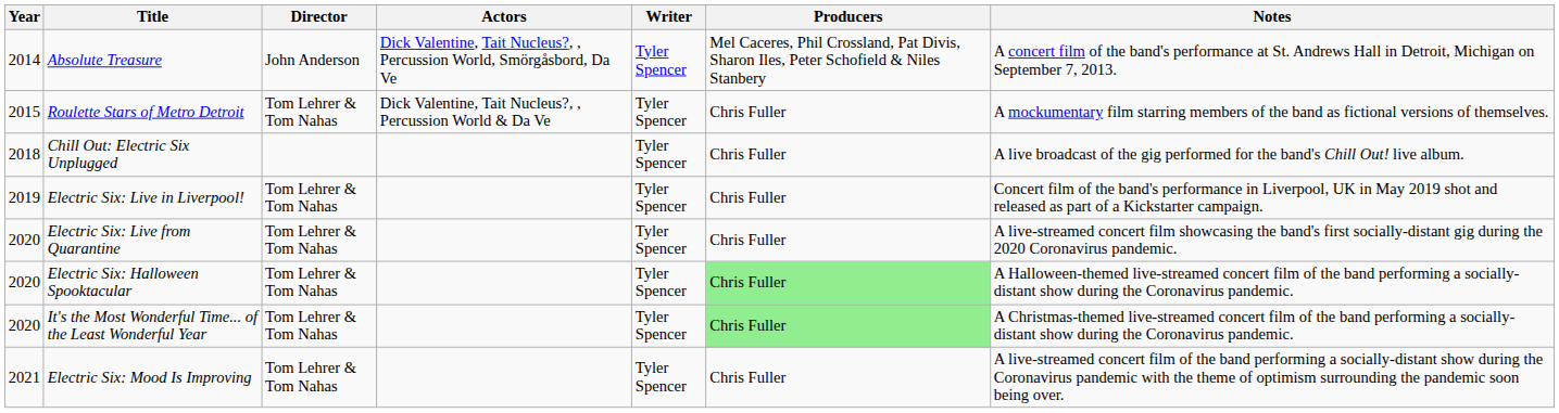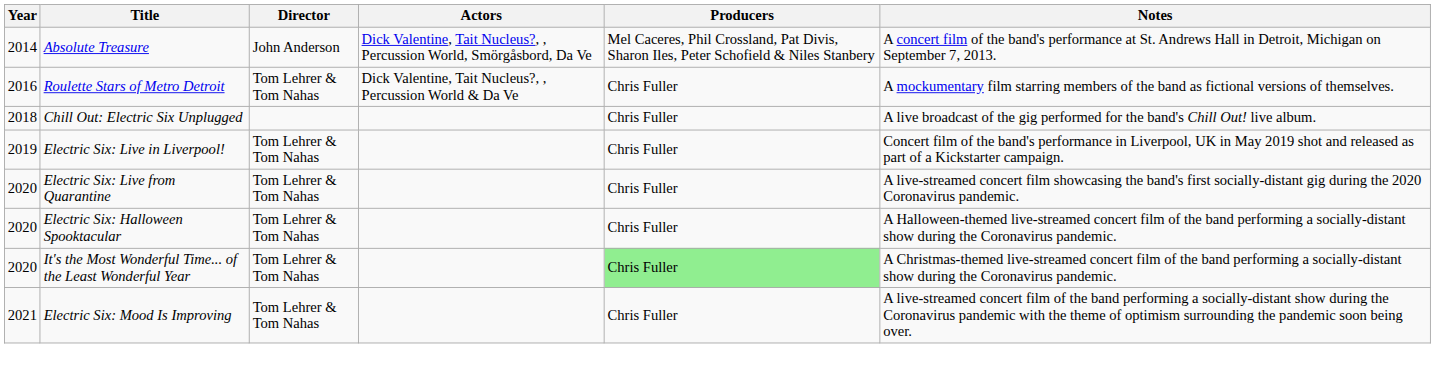- column: Writer | Tyler Spencer | Tyler Spencer | Tyler Spencer | Tyler Spencer | Tyler Spencer | Tyler Spencer | Tyler Spencer | Tyler Spencer
Roulette Stars of Metro Detroit | Year: 2015 -> 2016
Electric Six: Halloween Spooktacular | Producers: lightgreen background -> no background
